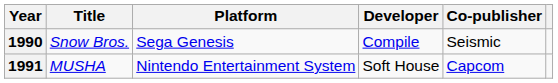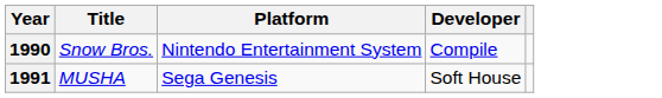- column: Co-publisher | Seismic | Capcom
1990 | Platform: Sega Genesis -> Nintendo Entertainment System
1991 | Platform: Nintendo Entertainment System -> Sega Genesis
